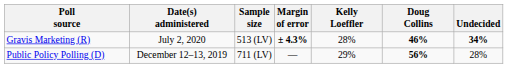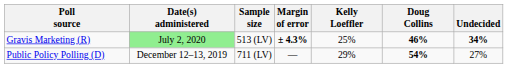Gravis Marketing (R) | Date(s) administered: no background -> lightgreen background
Gravis Marketing (R) | Kelly Loeffler: 28% -> 25%
Public Policy Polling (D) | Doug Collins: 56% -> 54%
Public Policy Polling (D) | Undecided: 28% -> 27%
